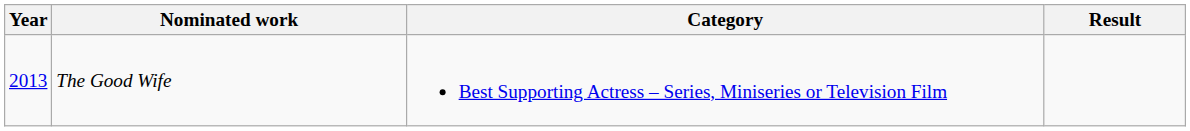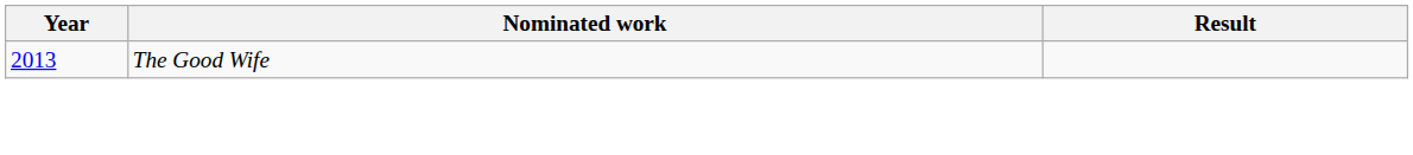- column: Category | Best Supporting Actress – Series, Miniseries or Television Film
